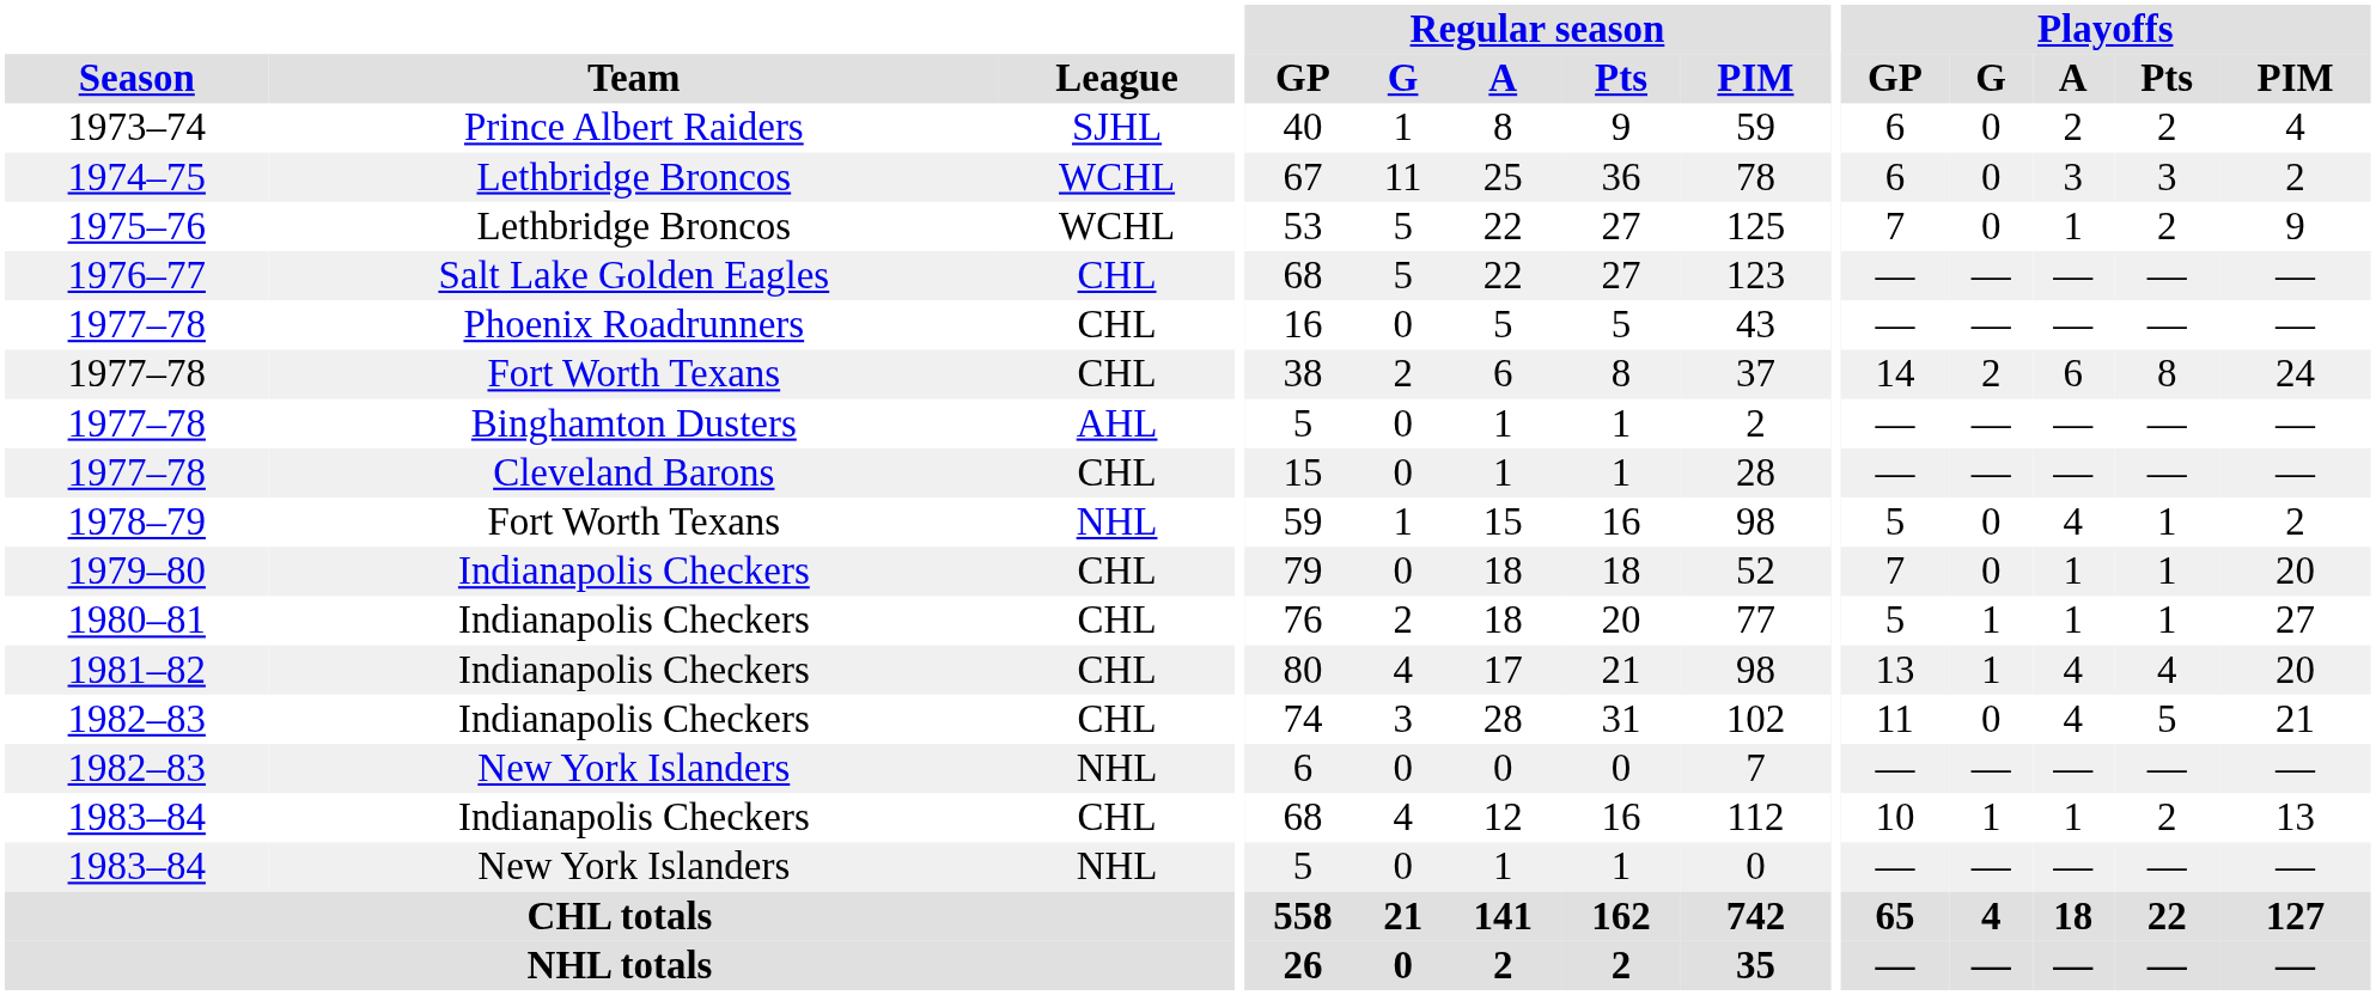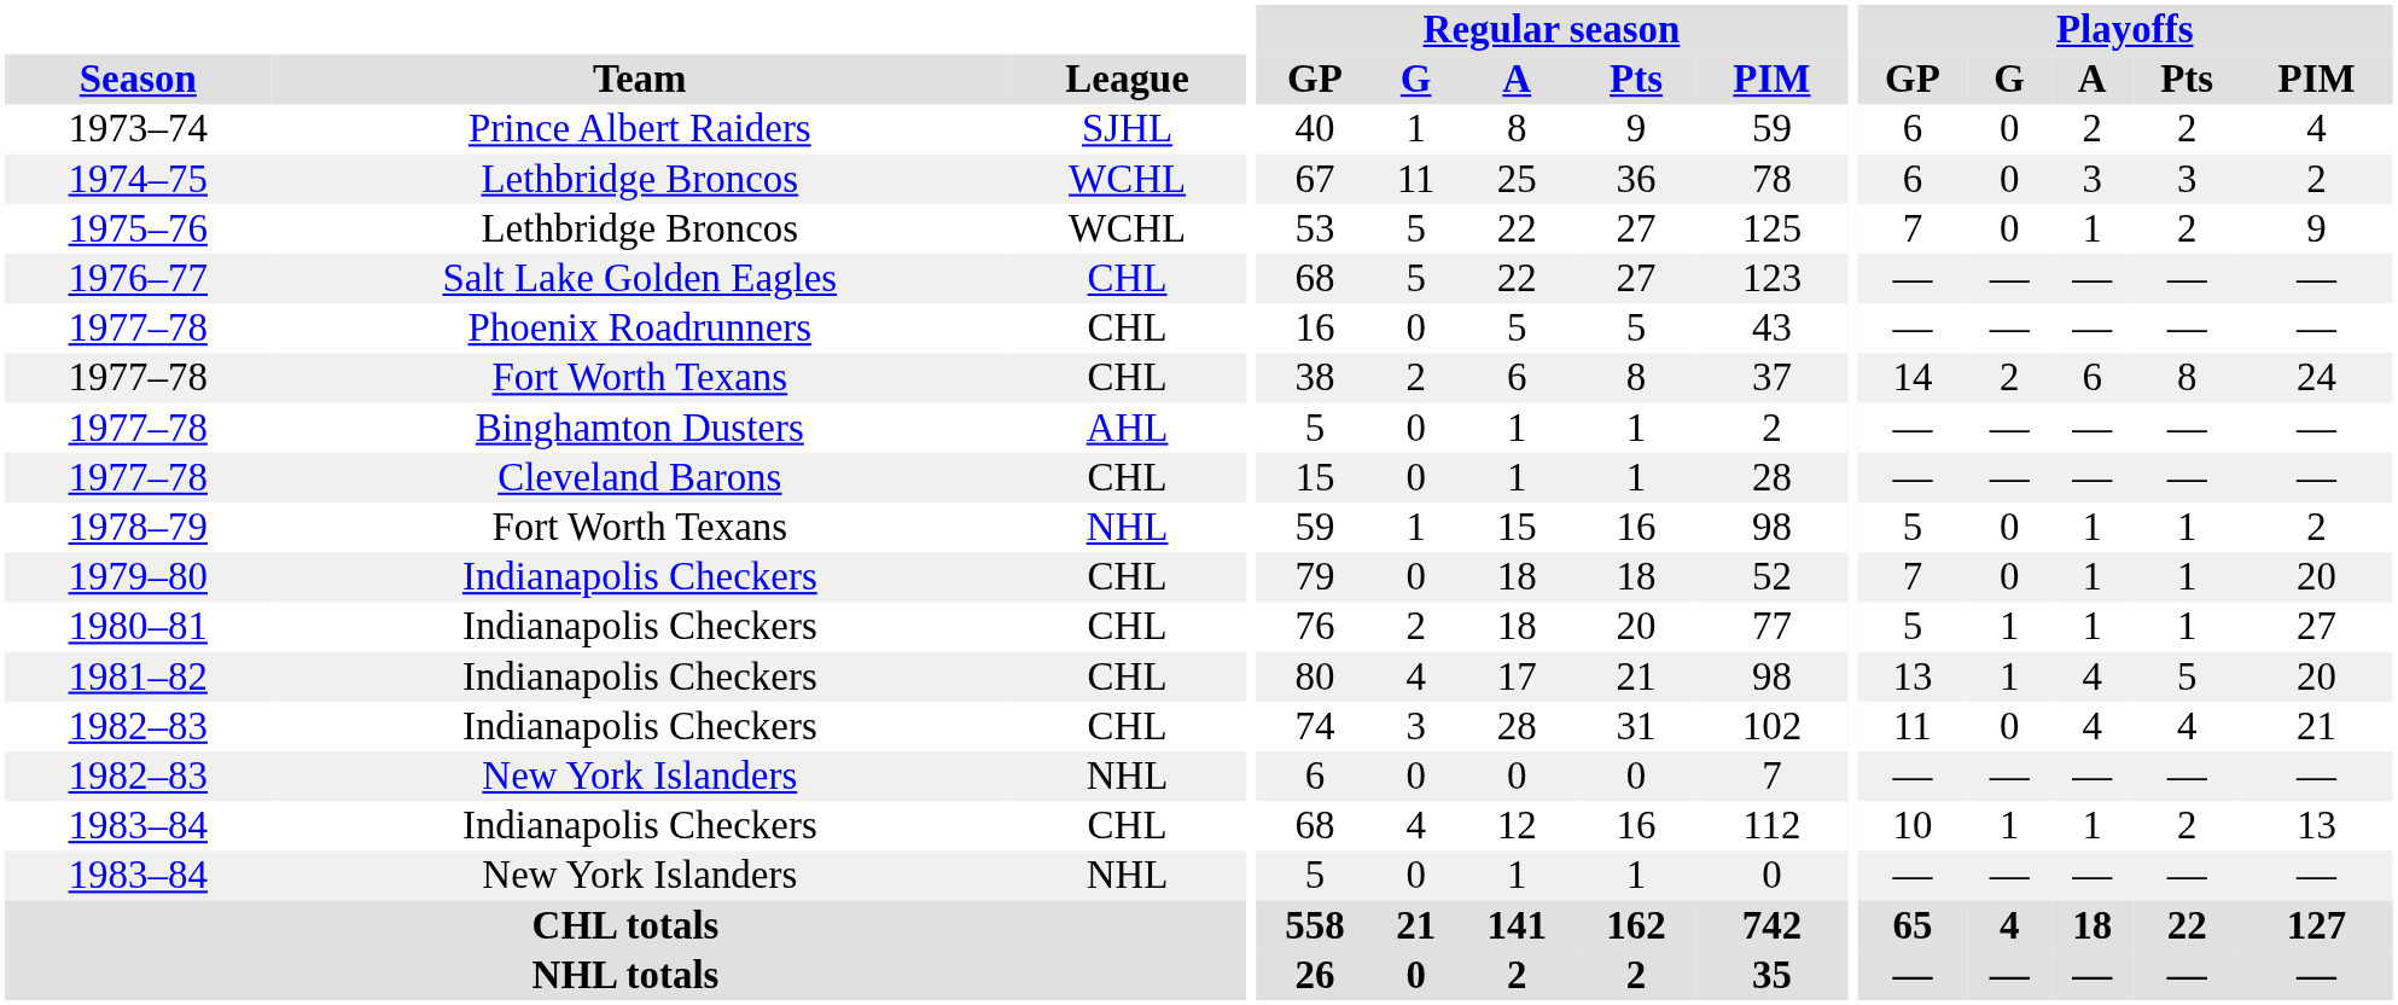1978–79 | Playoffs / A: 4 -> 1
1981–82 | Playoffs / Pts: 4 -> 5
1982–83 / Indianapolis Checkers | Playoffs / Pts: 5 -> 4
